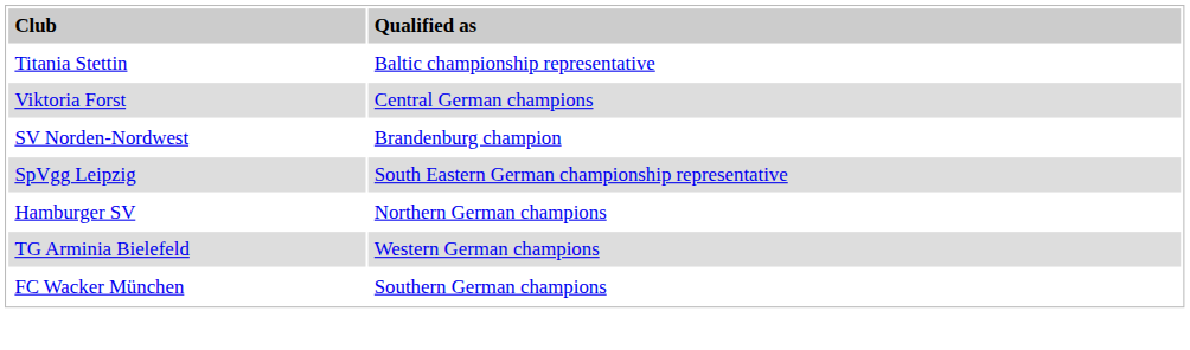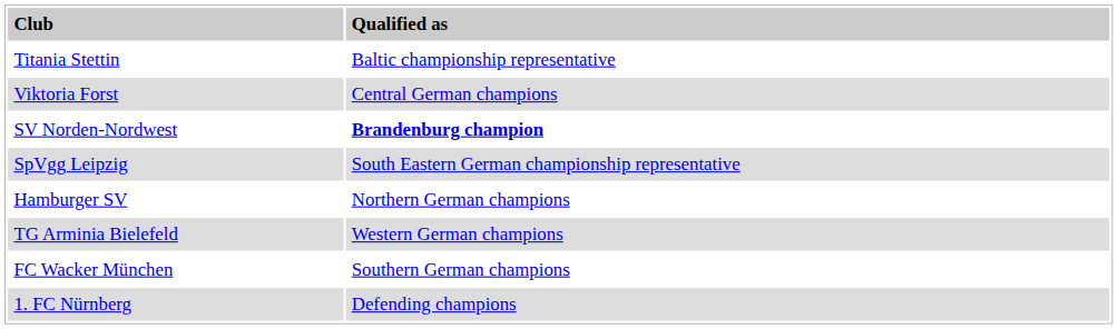SV Norden-Nordwest | column 2: normal -> bold
+ row: 1. FC Nürnberg | Defending champions
